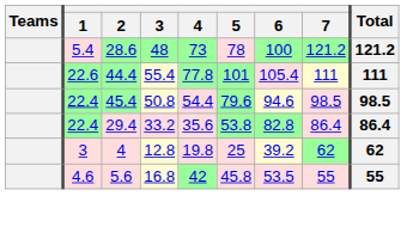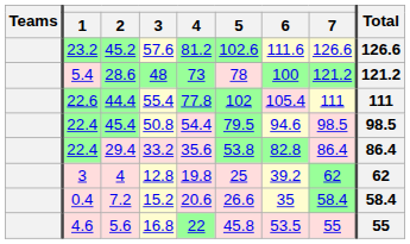+ row: 23.2 | 45.2 | 57.6 | 81.2 | 102.6 | 111.6 | 126.6 | 126.6
44.4 | 5: 101 -> 102
45.4 | 5: 79.6 -> 79.5
+ row: 0.4 | 7.2 | 15.2 | 20.6 | 26.6 | 35 | 58.4 | 58.4
5.6 | 4: 42 -> 22
